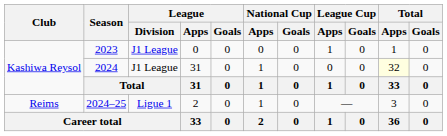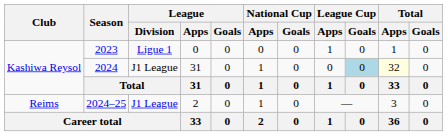2023 | League / Division: J1 League -> Ligue 1
2024 | League Cup / Goals: no background -> lightblue background
2024–25 | League / Division: Ligue 1 -> J1 League
